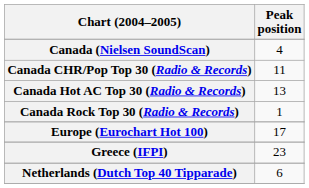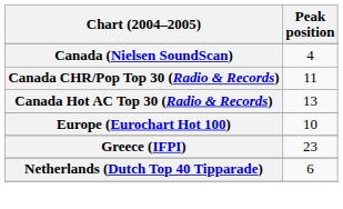- row: Canada Rock Top 30 (Radio & Records) | 1
Europe (Eurochart Hot 100) | Peak position: 17 -> 10
